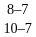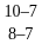rows swapped: 8–7 <-> 10–7
